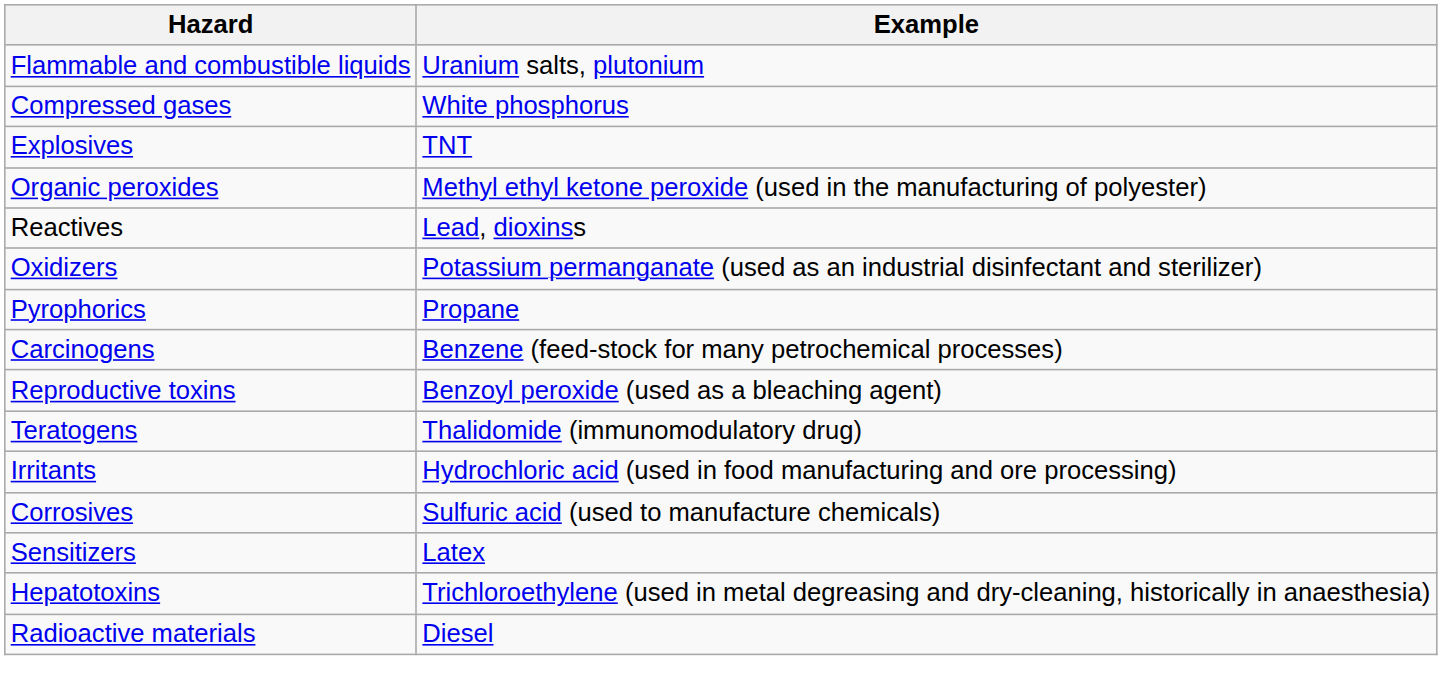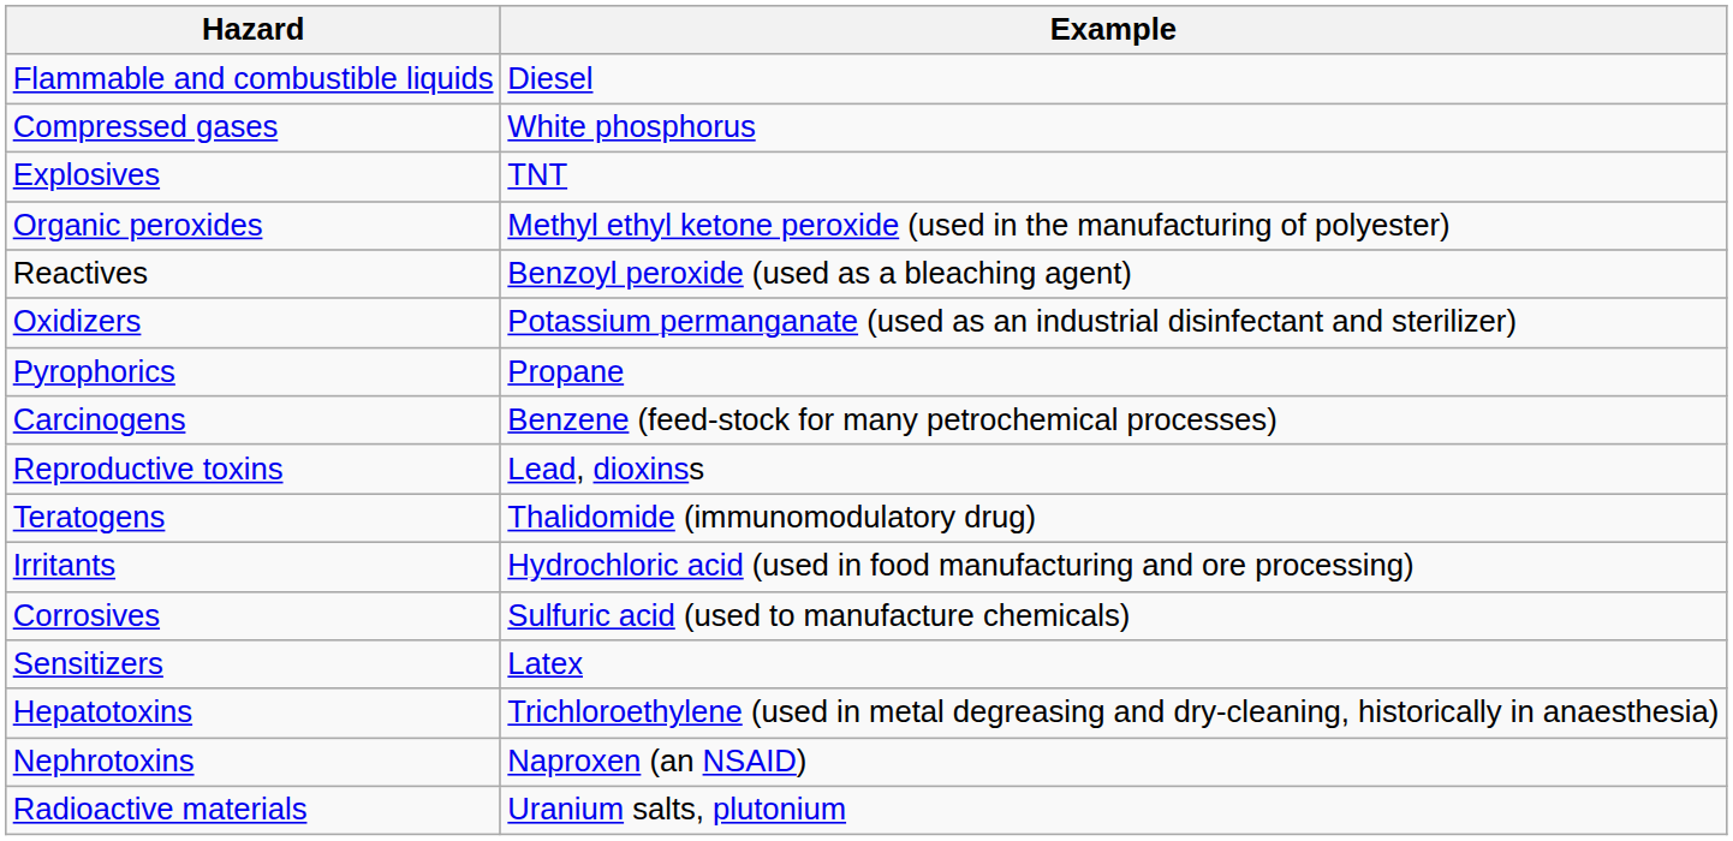Flammable and combustible liquids | Example: Uranium salts, plutonium -> Diesel
Reactives | Example: Lead, dioxinss -> Benzoyl peroxide (used as a bleaching agent)
Reproductive toxins | Example: Benzoyl peroxide (used as a bleaching agent) -> Lead, dioxinss
+ row: Nephrotoxins | Naproxen (an NSAID)
Radioactive materials | Example: Diesel -> Uranium salts, plutonium
